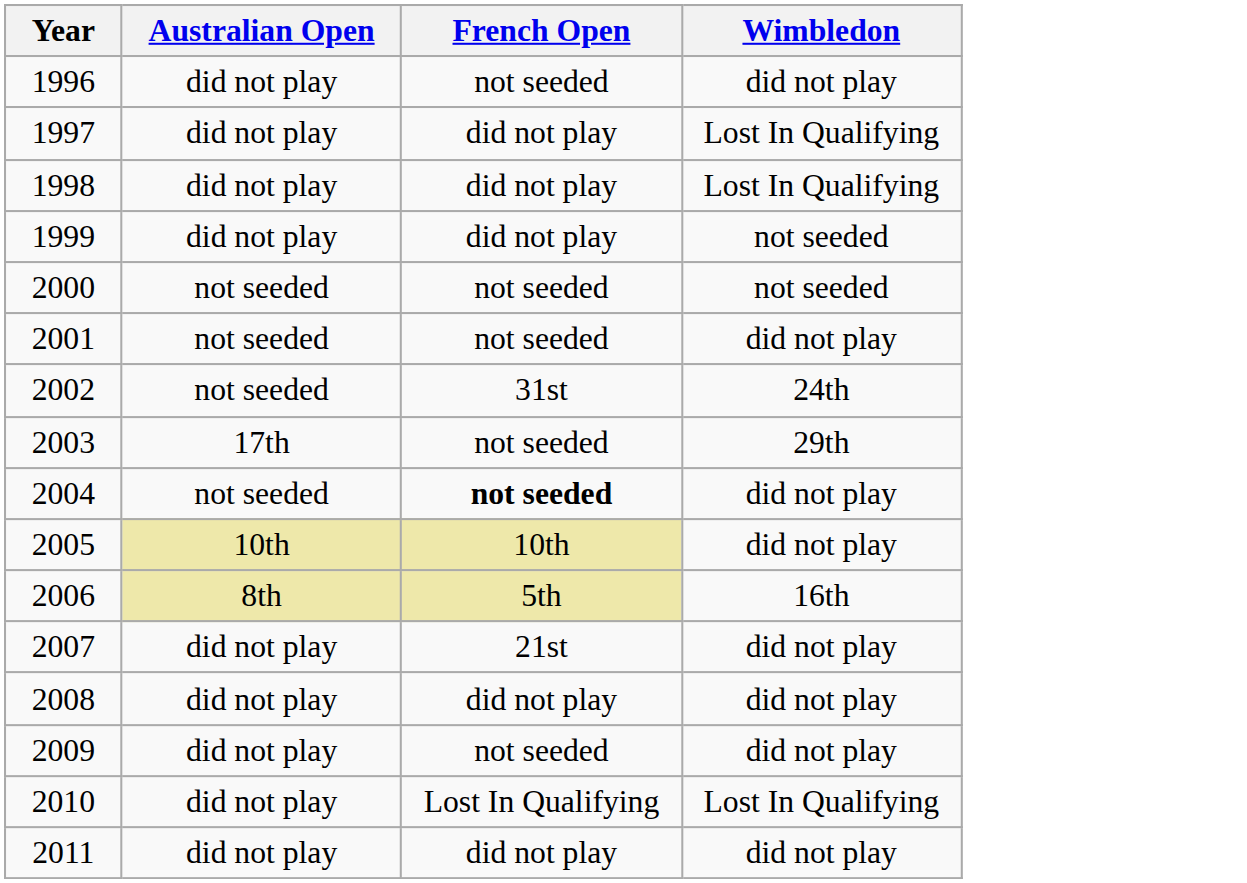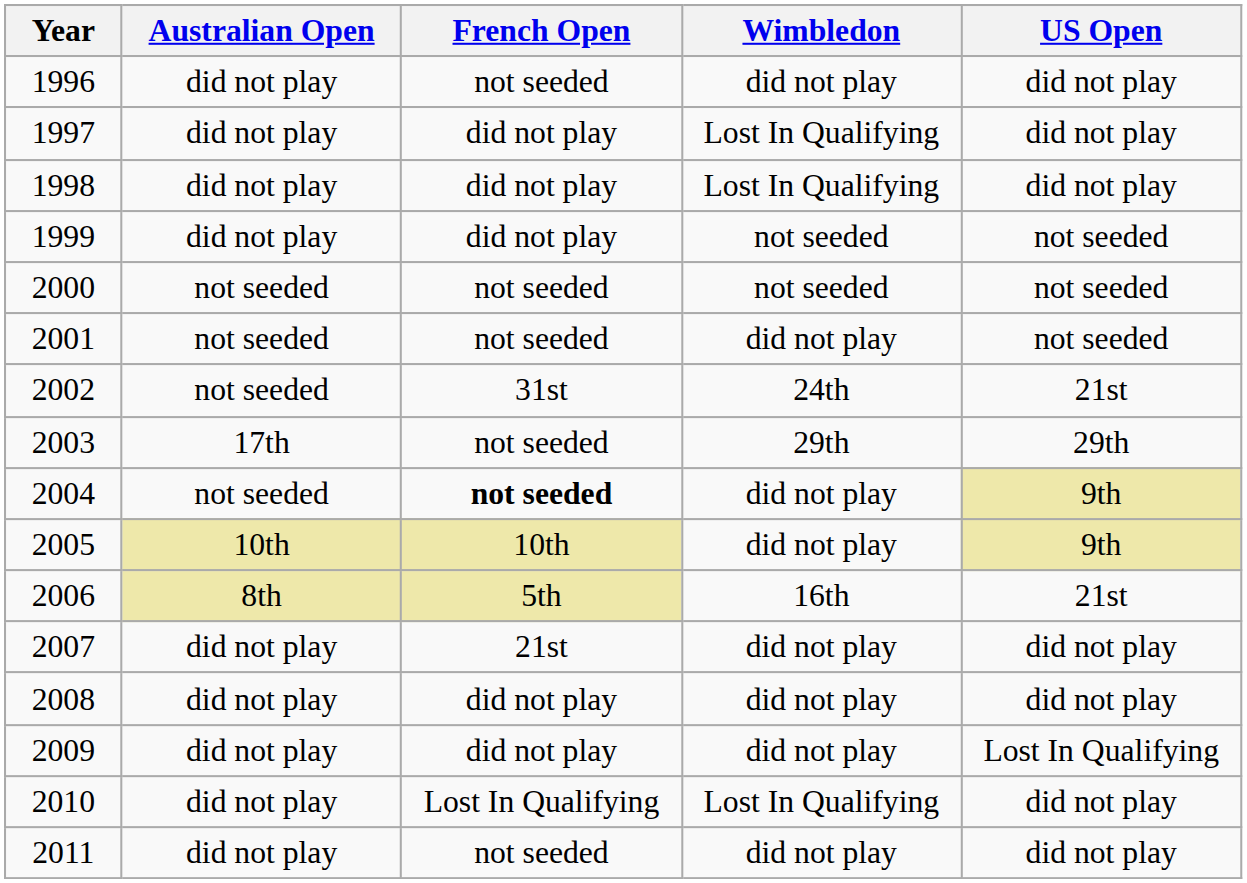+ column: US Open | did not play | did not play | did not play | not seeded | not seeded | not seeded | 21st | 29th | 9th | 9th | 21st | did not play | did not play | Lost In Qualifying | did not play | did not play
2009 | French Open: not seeded -> did not play
2011 | French Open: did not play -> not seeded
